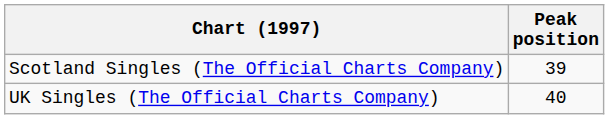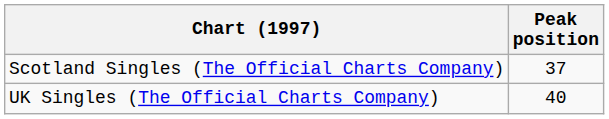Scotland Singles (The Official Charts Company) | Peak position: 39 -> 37
